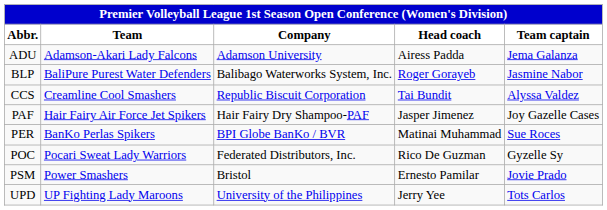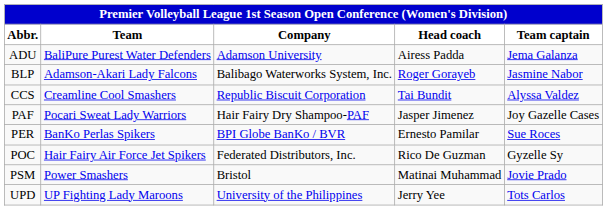ADU | Team: Adamson-Akari Lady Falcons -> BaliPure Purest Water Defenders
BLP | Team: BaliPure Purest Water Defenders -> Adamson-Akari Lady Falcons
PAF | Team: Hair Fairy Air Force Jet Spikers -> Pocari Sweat Lady Warriors
PER | Head coach: Matinai Muhammad -> Ernesto Pamilar
POC | Team: Pocari Sweat Lady Warriors -> Hair Fairy Air Force Jet Spikers
PSM | Head coach: Ernesto Pamilar -> Matinai Muhammad
